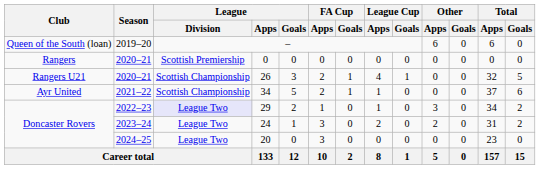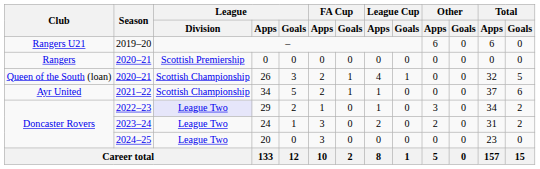– | Club: Queen of the South (loan) -> Rangers U21
26 | Club: Rangers U21 -> Queen of the South (loan)
